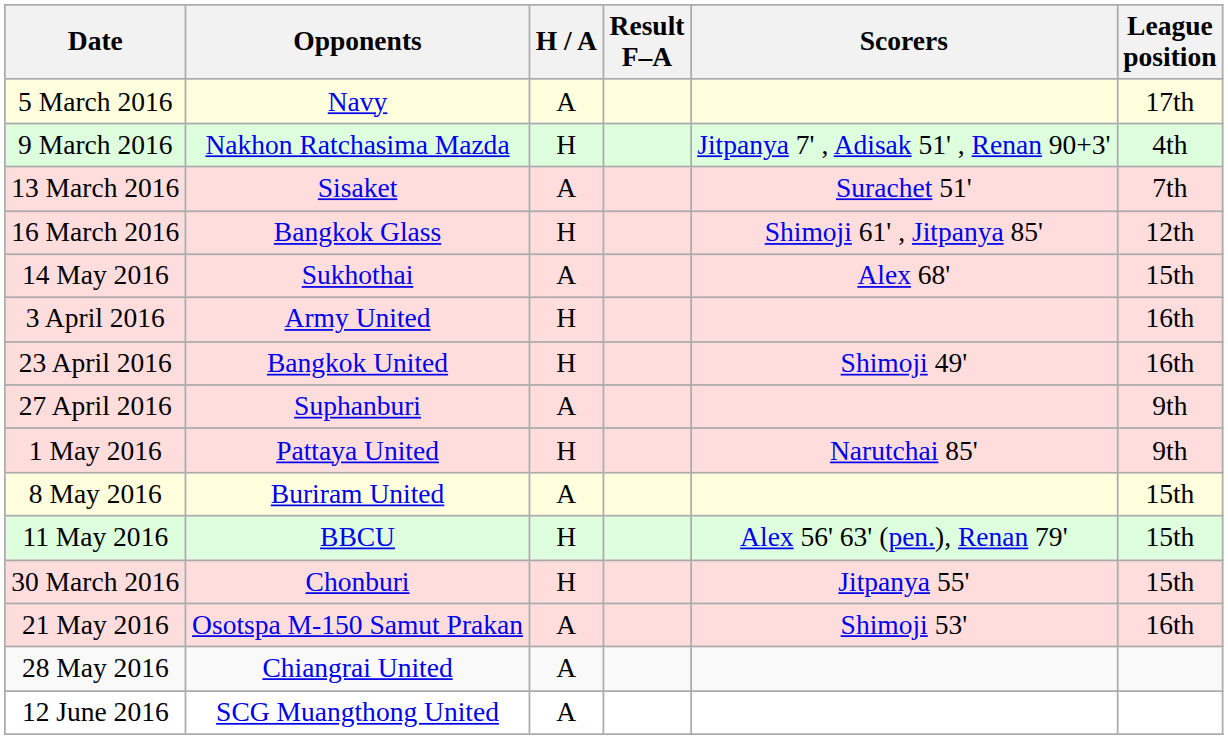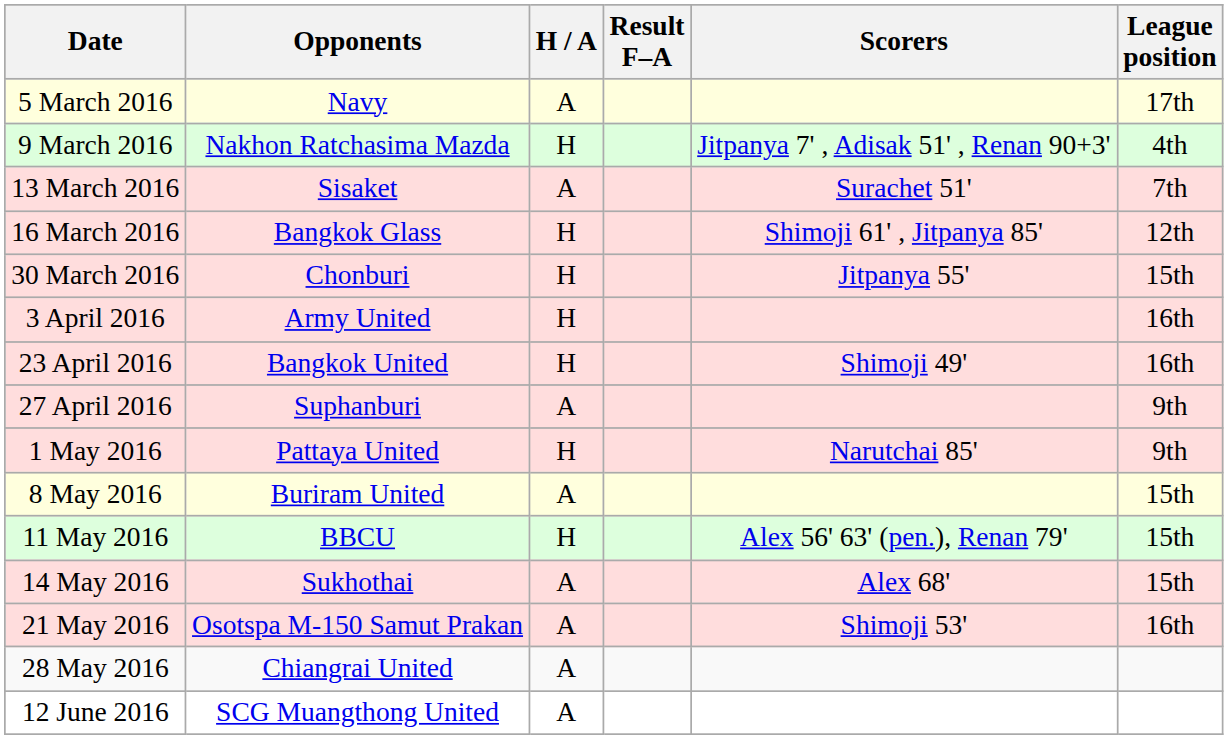rows swapped: 30 March 2016 <-> 14 May 2016
